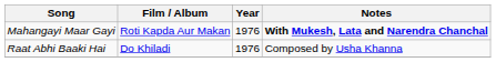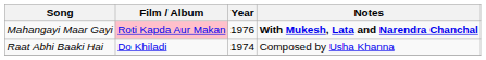Mahangayi Maar Gayi | Film / Album: no background -> pink background
Raat Abhi Baaki Hai | Year: 1976 -> 1974
